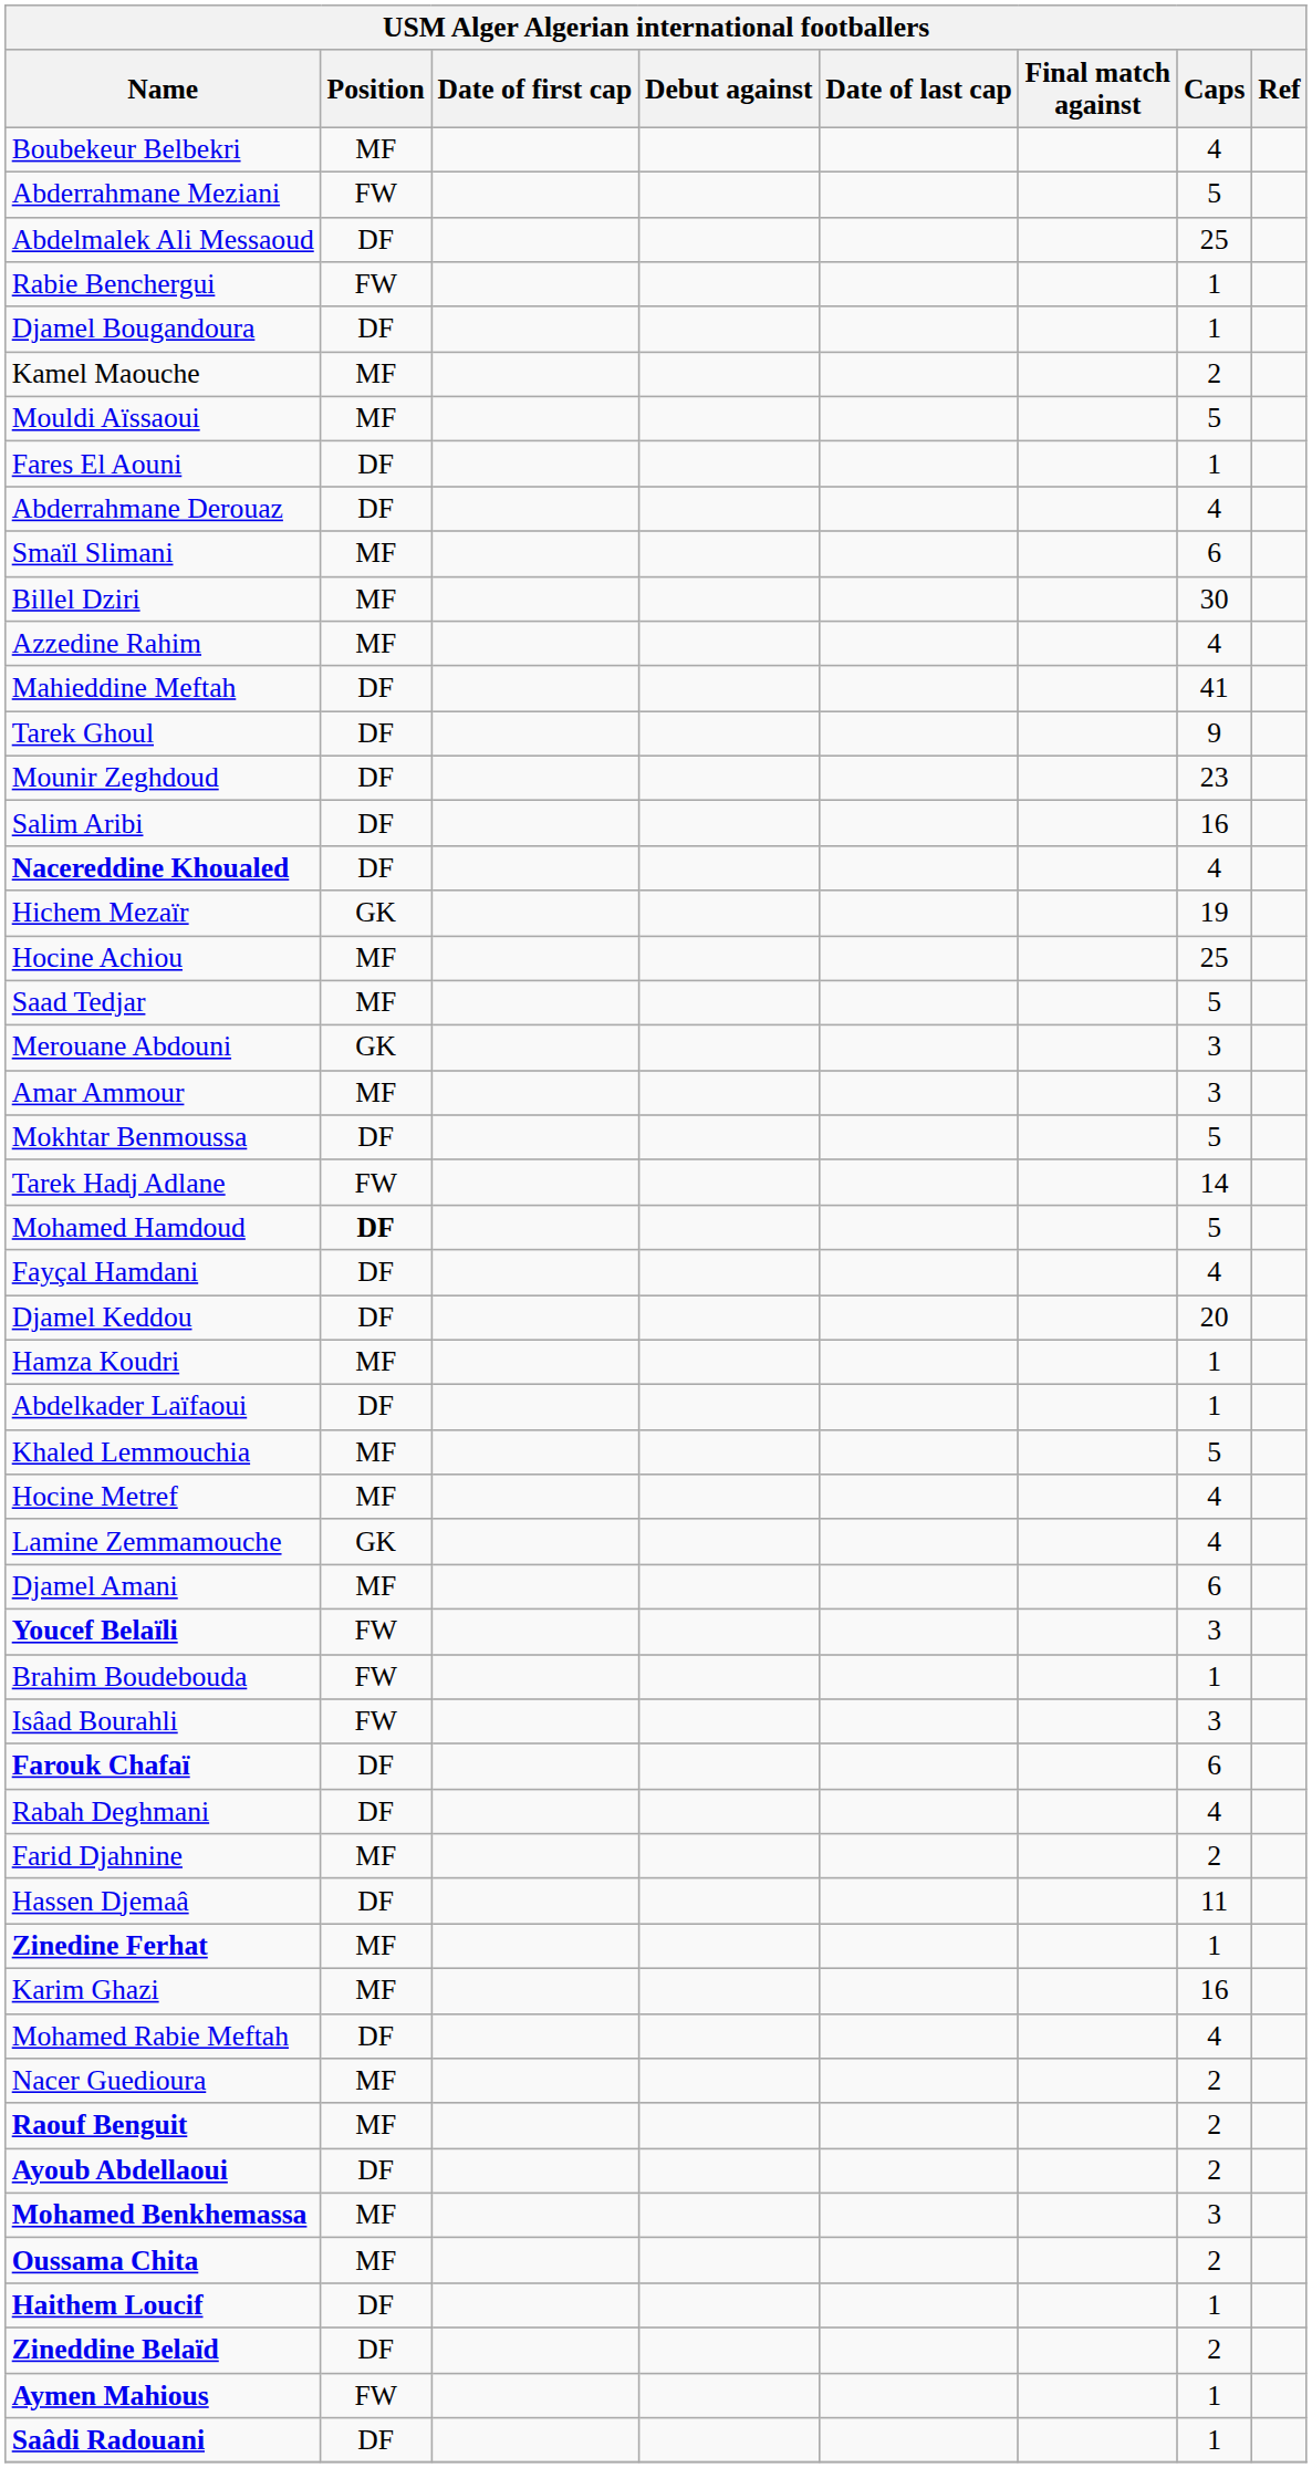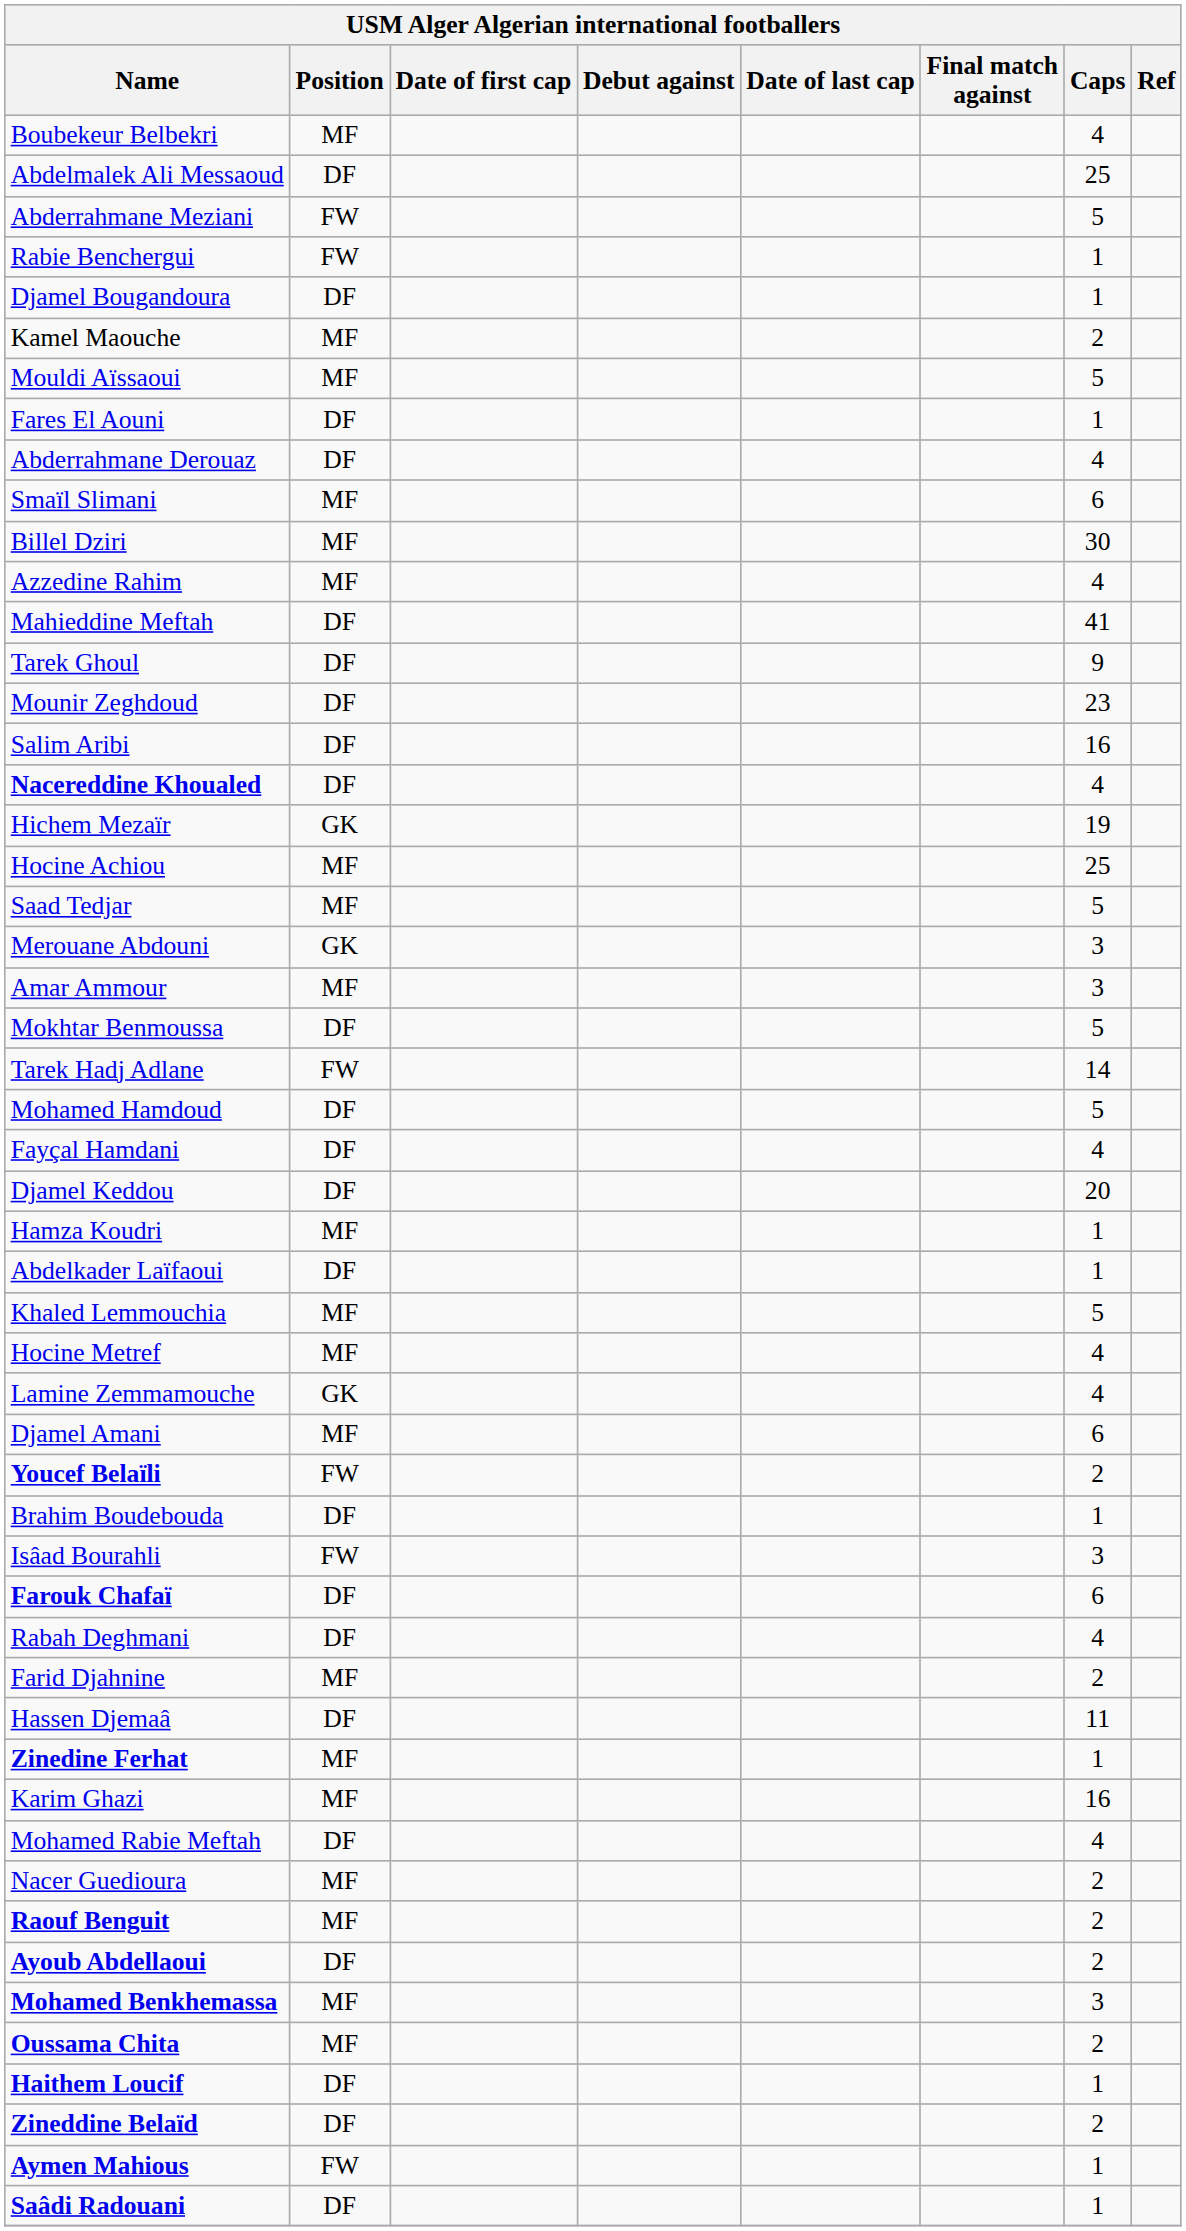rows swapped: Abdelmalek Ali Messaoud <-> Abderrahmane Meziani
Mohamed Hamdoud | Position: bold -> normal
Youcef Belaïli | Caps: 3 -> 2
Brahim Boudebouda | Position: FW -> DF
